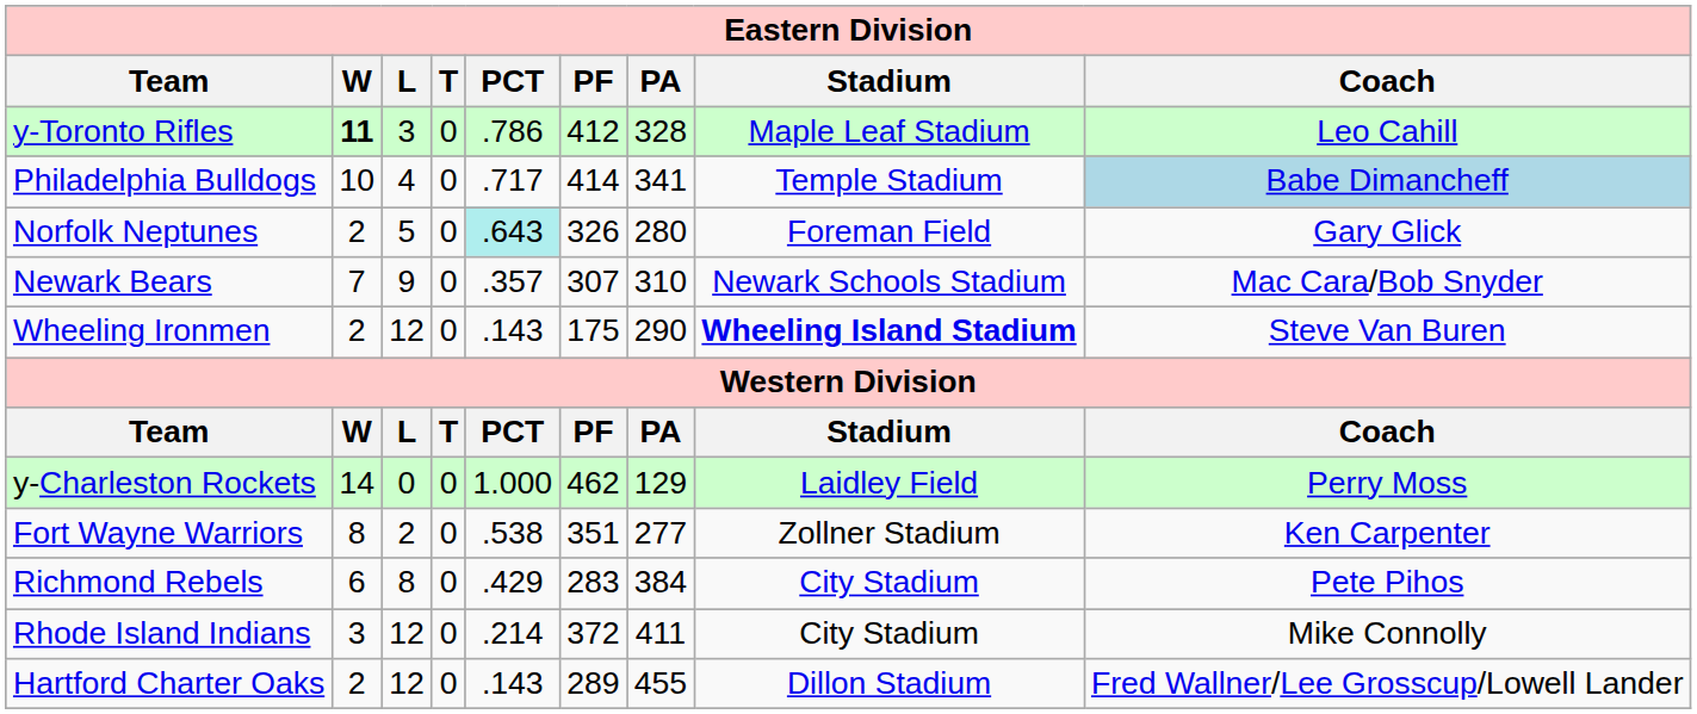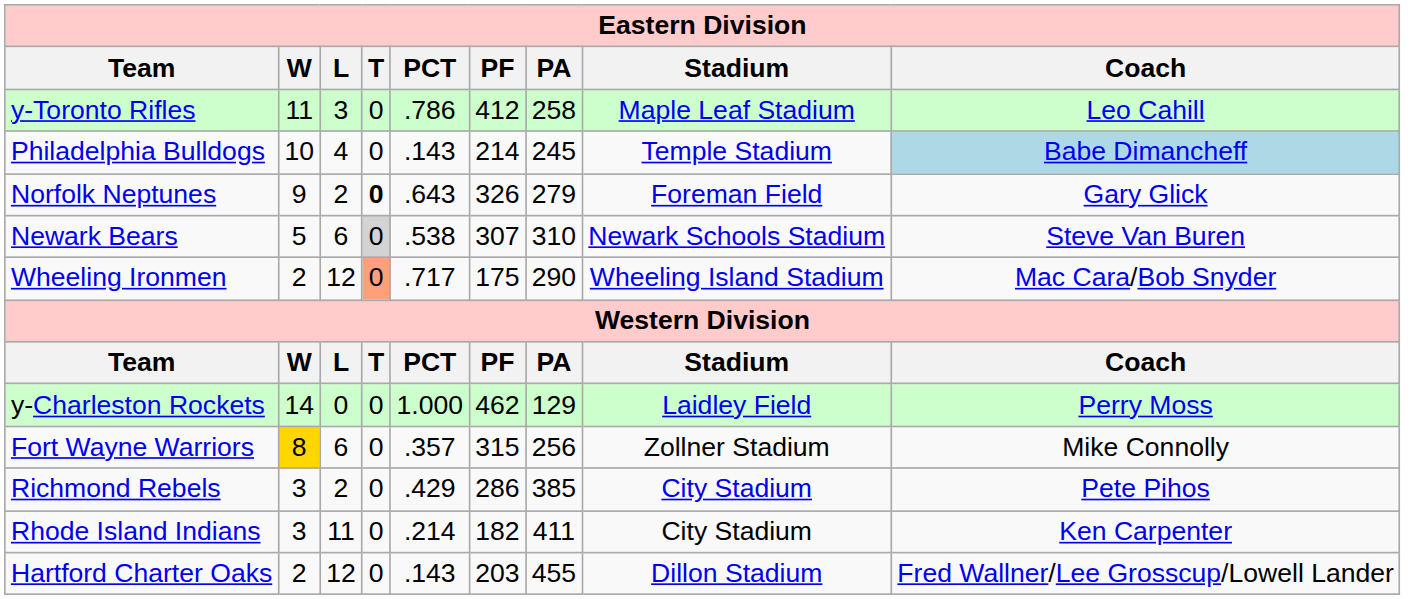y-Toronto Rifles | Eastern Division / W: bold -> normal
y-Toronto Rifles | Eastern Division / PA: 328 -> 258
Philadelphia Bulldogs | Eastern Division / PCT: .717 -> .143
Philadelphia Bulldogs | Eastern Division / PF: 414 -> 214
Philadelphia Bulldogs | Eastern Division / PA: 341 -> 245
Norfolk Neptunes | Eastern Division / W: 2 -> 9
Norfolk Neptunes | Eastern Division / L: 5 -> 2
Norfolk Neptunes | Eastern Division / T: normal -> bold
Norfolk Neptunes | Eastern Division / PCT: paleturquoise background -> no background
Norfolk Neptunes | Eastern Division / PA: 280 -> 279
Newark Bears | Eastern Division / W: 7 -> 5
Newark Bears | Eastern Division / L: 9 -> 6
Newark Bears | Eastern Division / T: no background -> lightgrey background
Newark Bears | Eastern Division / PCT: .357 -> .538
Newark Bears | Eastern Division / Coach: Mac Cara/Bob Snyder -> Steve Van Buren
Wheeling Ironmen | Eastern Division / T: no background -> lightsalmon background
Wheeling Ironmen | Eastern Division / PCT: .143 -> .717
Wheeling Ironmen | Eastern Division / Stadium: bold -> normal
Wheeling Ironmen | Eastern Division / Coach: Steve Van Buren -> Mac Cara/Bob Snyder
Fort Wayne Warriors | Eastern Division / W: no background -> gold background
Fort Wayne Warriors | Eastern Division / L: 2 -> 6
Fort Wayne Warriors | Eastern Division / PCT: .538 -> .357
Fort Wayne Warriors | Eastern Division / PF: 351 -> 315
Fort Wayne Warriors | Eastern Division / PA: 277 -> 256
Fort Wayne Warriors | Eastern Division / Coach: Ken Carpenter -> Mike Connolly
Richmond Rebels | Eastern Division / W: 6 -> 3
Richmond Rebels | Eastern Division / L: 8 -> 2
Richmond Rebels | Eastern Division / PF: 283 -> 286
Richmond Rebels | Eastern Division / PA: 384 -> 385
Rhode Island Indians | Eastern Division / L: 12 -> 11
Rhode Island Indians | Eastern Division / PF: 372 -> 182
Rhode Island Indians | Eastern Division / Coach: Mike Connolly -> Ken Carpenter
Hartford Charter Oaks | Eastern Division / PF: 289 -> 203
